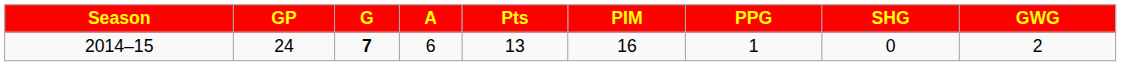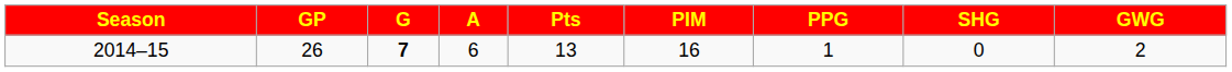2014–15 | GP: 24 -> 26
